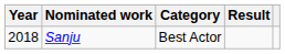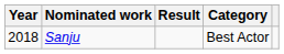columns swapped: Category <-> Result
